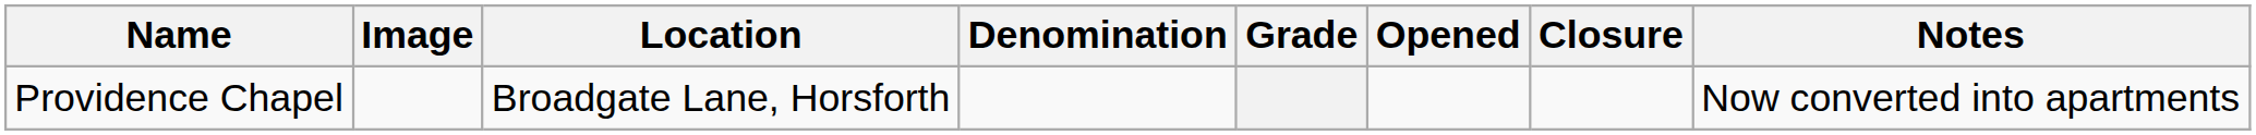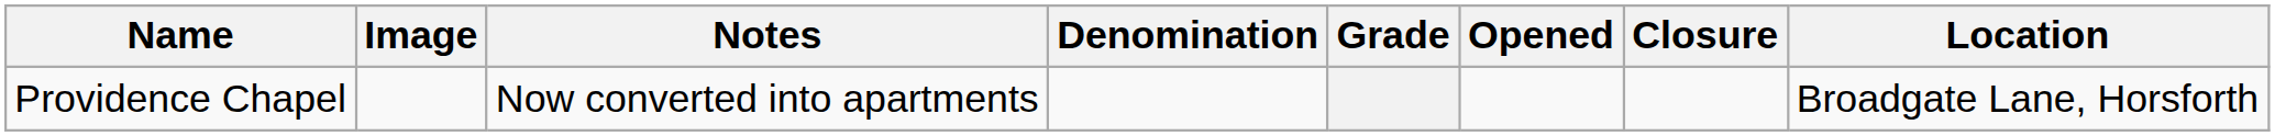columns swapped: Location <-> Notes
